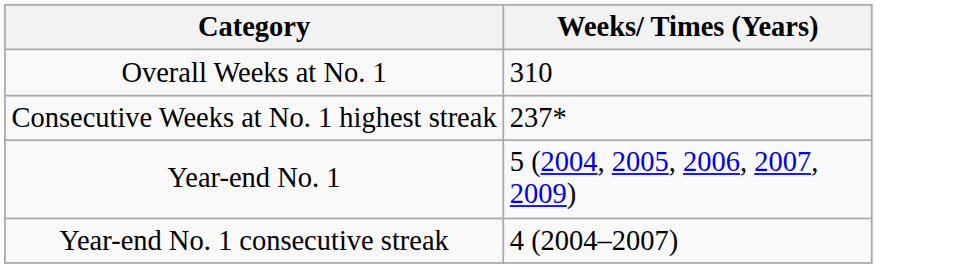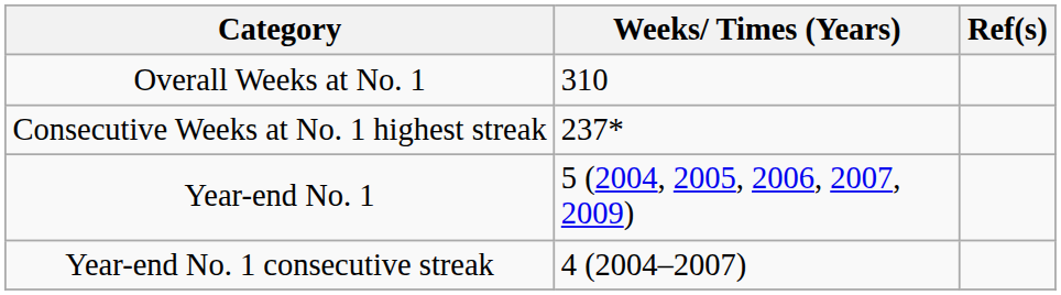+ column: Ref(s)
